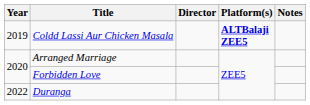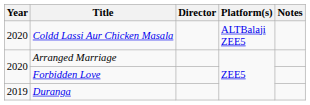Coldd Lassi Aur Chicken Masala | Year: 2019 -> 2020
Coldd Lassi Aur Chicken Masala | Platform(s): bold -> normal
Duranga | Year: 2022 -> 2019
